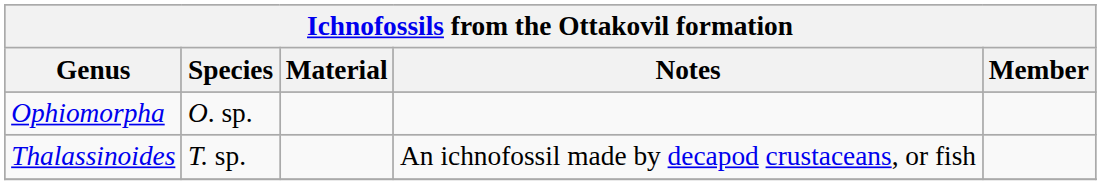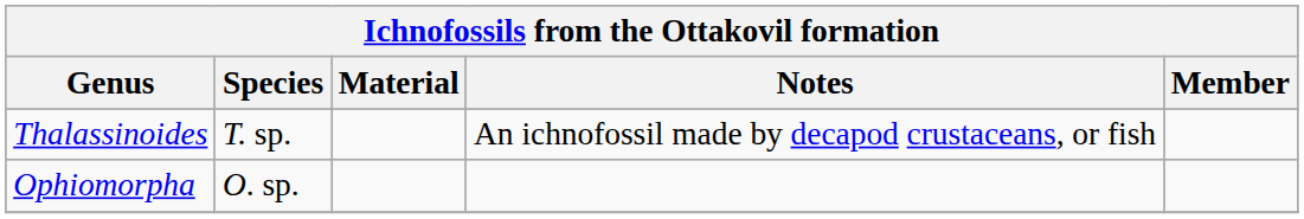rows swapped: Thalassinoides <-> Ophiomorpha
